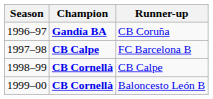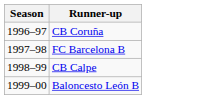- column: Champion | Gandía BA | CB Calpe | CB Cornellà | CB Cornellà
